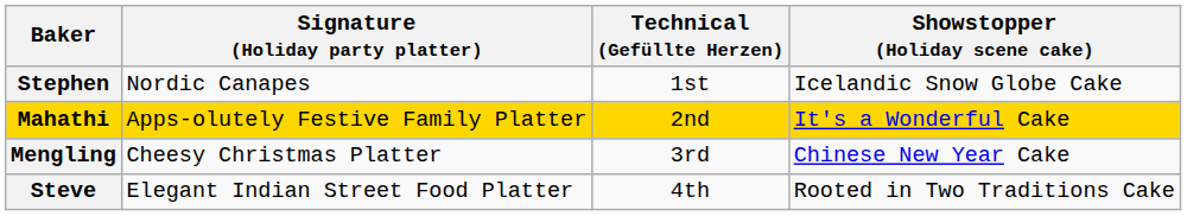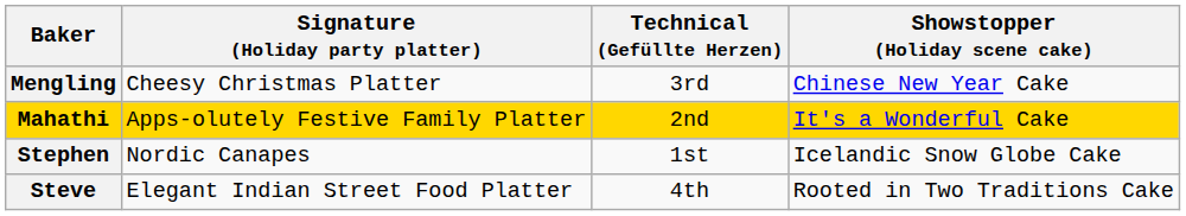rows swapped: Mengling <-> Stephen
